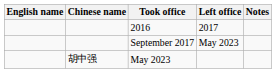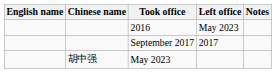2016 | Left office: 2017 -> May 2023
September 2017 | Left office: May 2023 -> 2017
